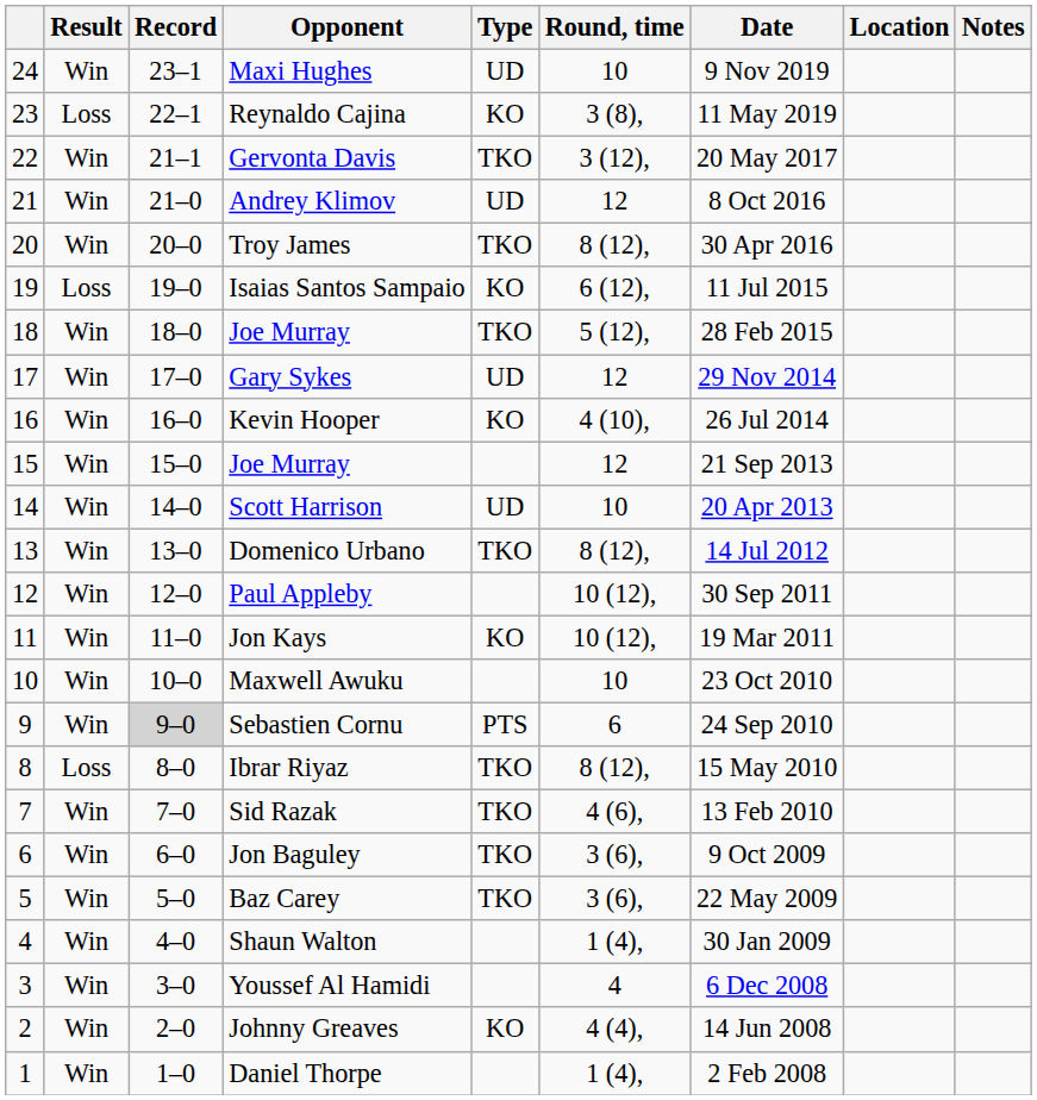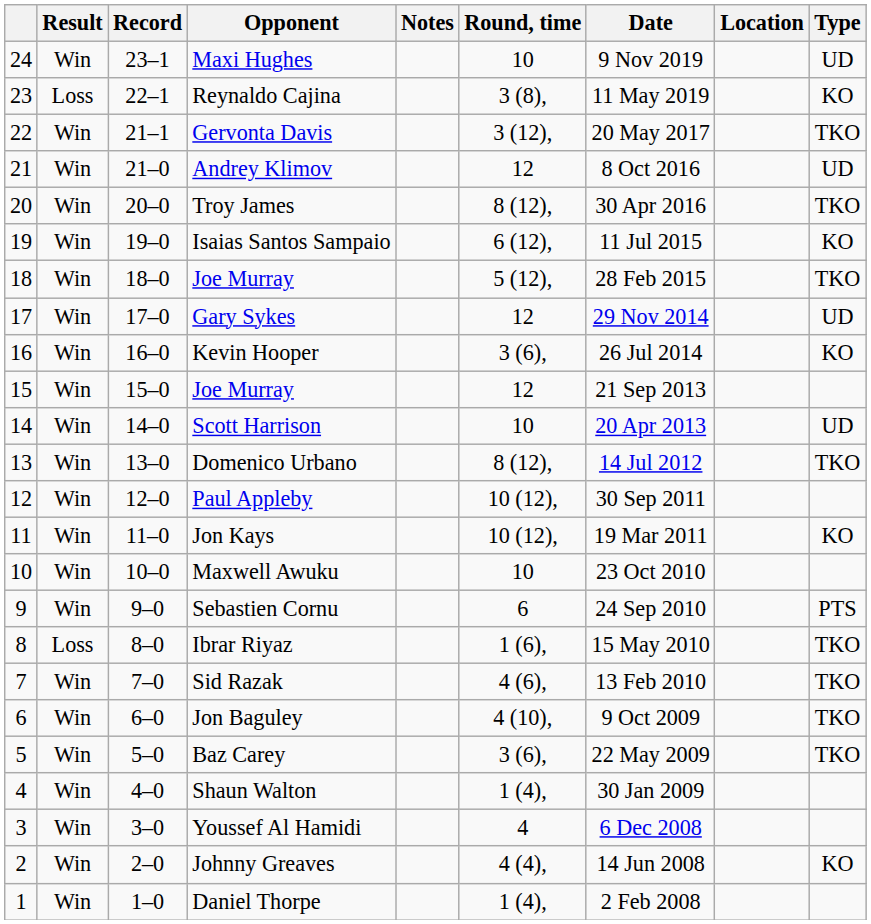columns swapped: Type <-> Notes
Isaias Santos Sampaio | Result: Loss -> Win
Kevin Hooper | Round, time: 4 (10), -> 3 (6),
Sebastien Cornu | Record: lightgrey background -> no background
Ibrar Riyaz | Round, time: 8 (12), -> 1 (6),
Jon Baguley | Round, time: 3 (6), -> 4 (10),
